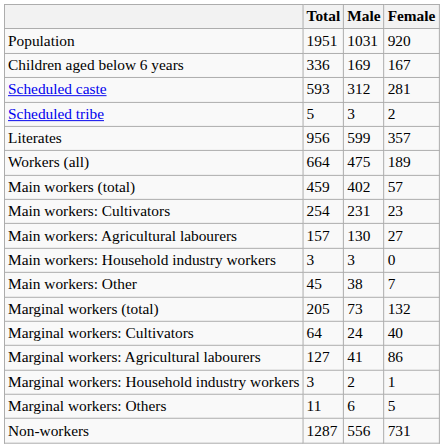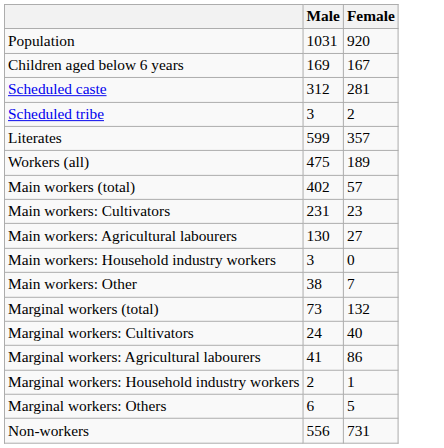- column: Total | 1951 | 336 | 593 | 5 | 956 | 664 | 459 | 254 | 157 | 3 | 45 | 205 | 64 | 127 | 3 | 11 | 1287
